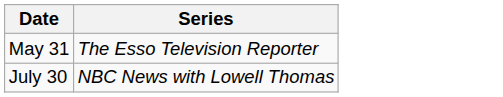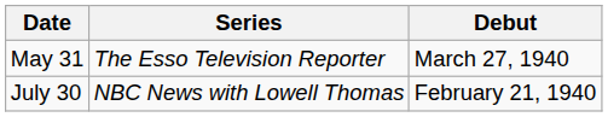+ column: Debut | March 27, 1940 | February 21, 1940
